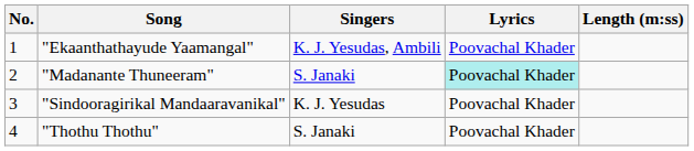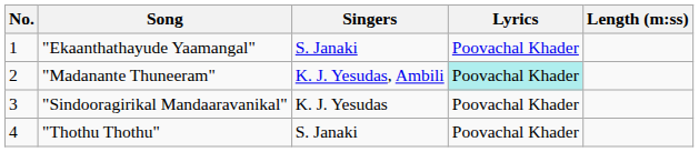"Ekaanthathayude Yaamangal" | Singers: K. J. Yesudas, Ambili -> S. Janaki
"Madanante Thuneeram" | Singers: S. Janaki -> K. J. Yesudas, Ambili
